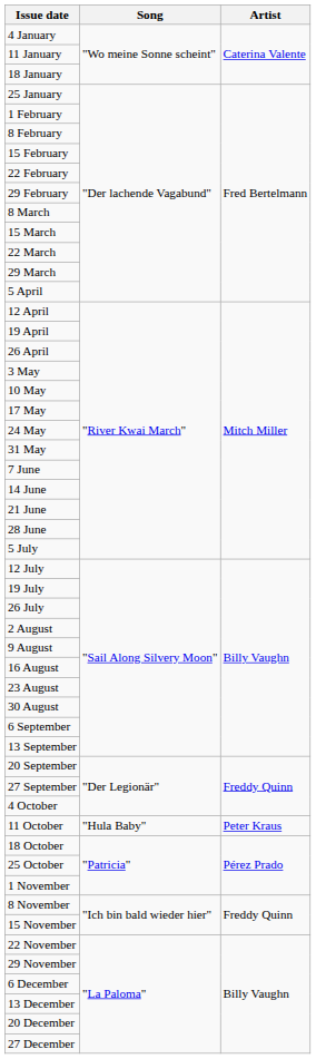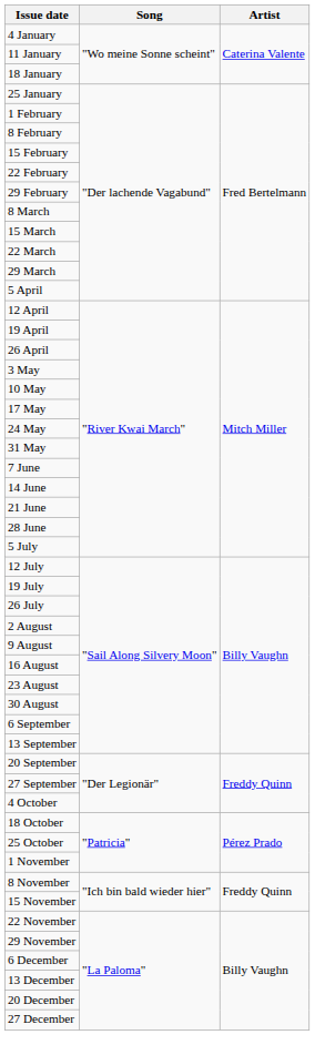- row: 11 October | "Hula Baby" | Peter Kraus
